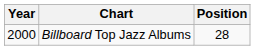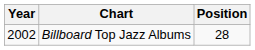Billboard Top Jazz Albums | Year: 2000 -> 2002
